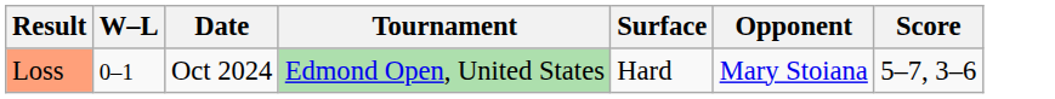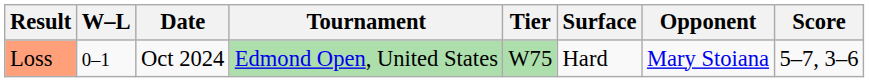+ column: Tier | W75
